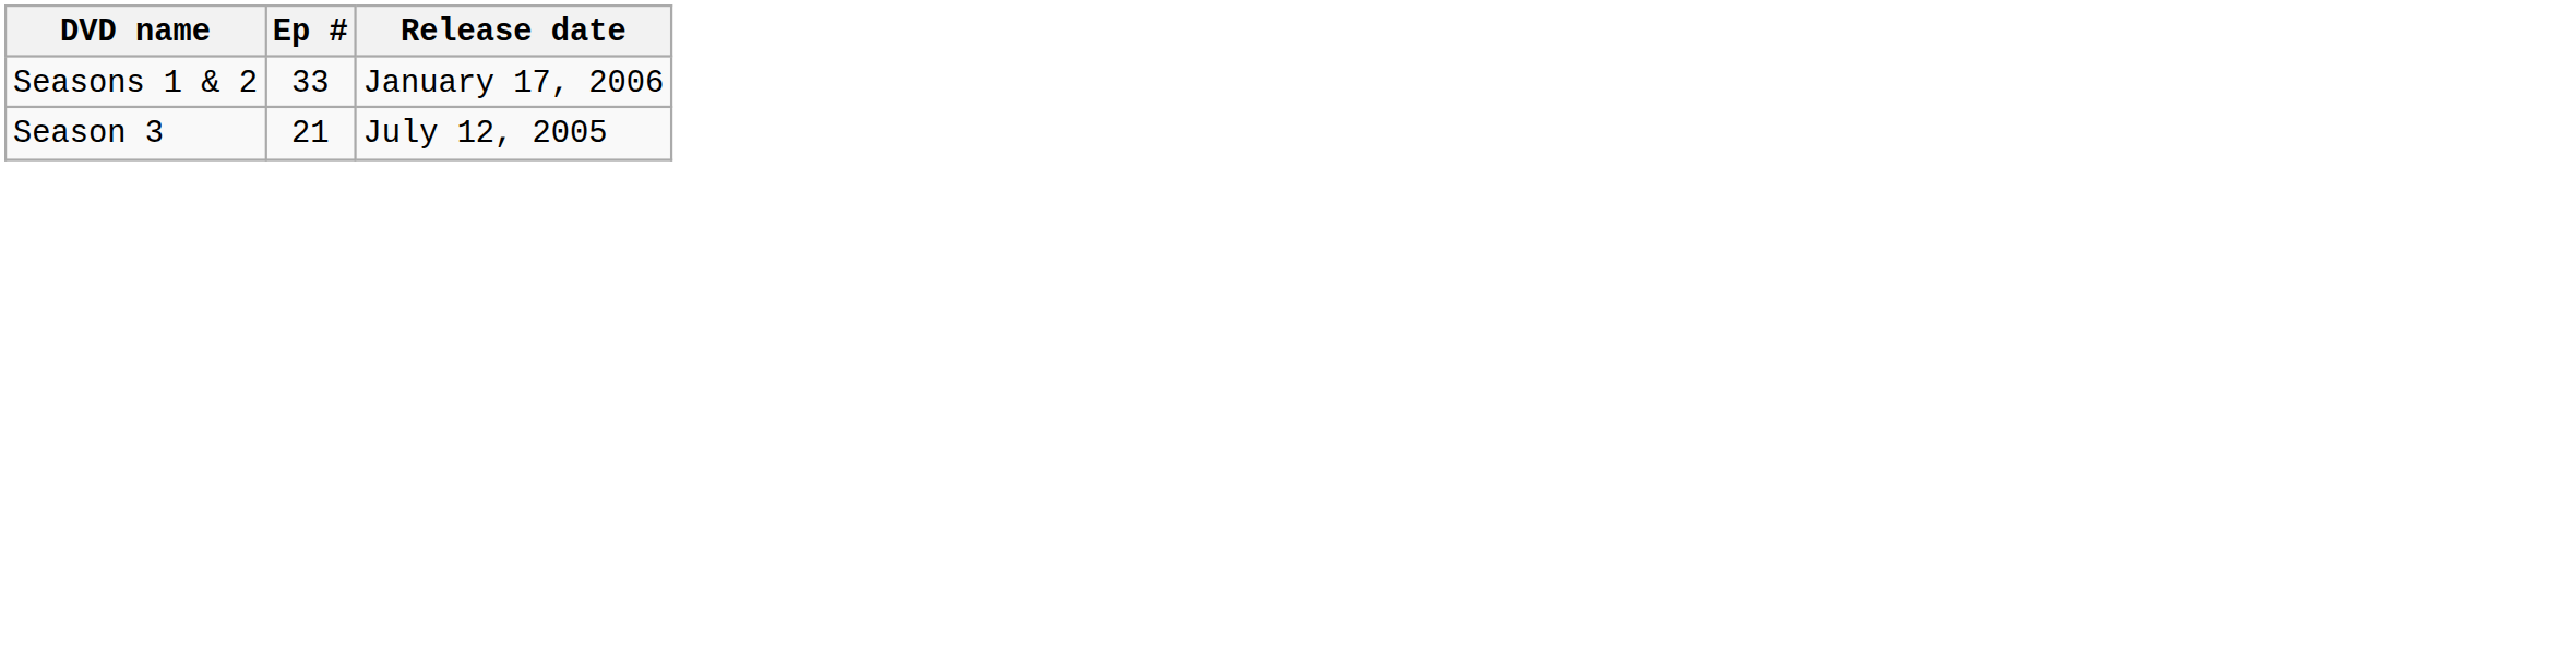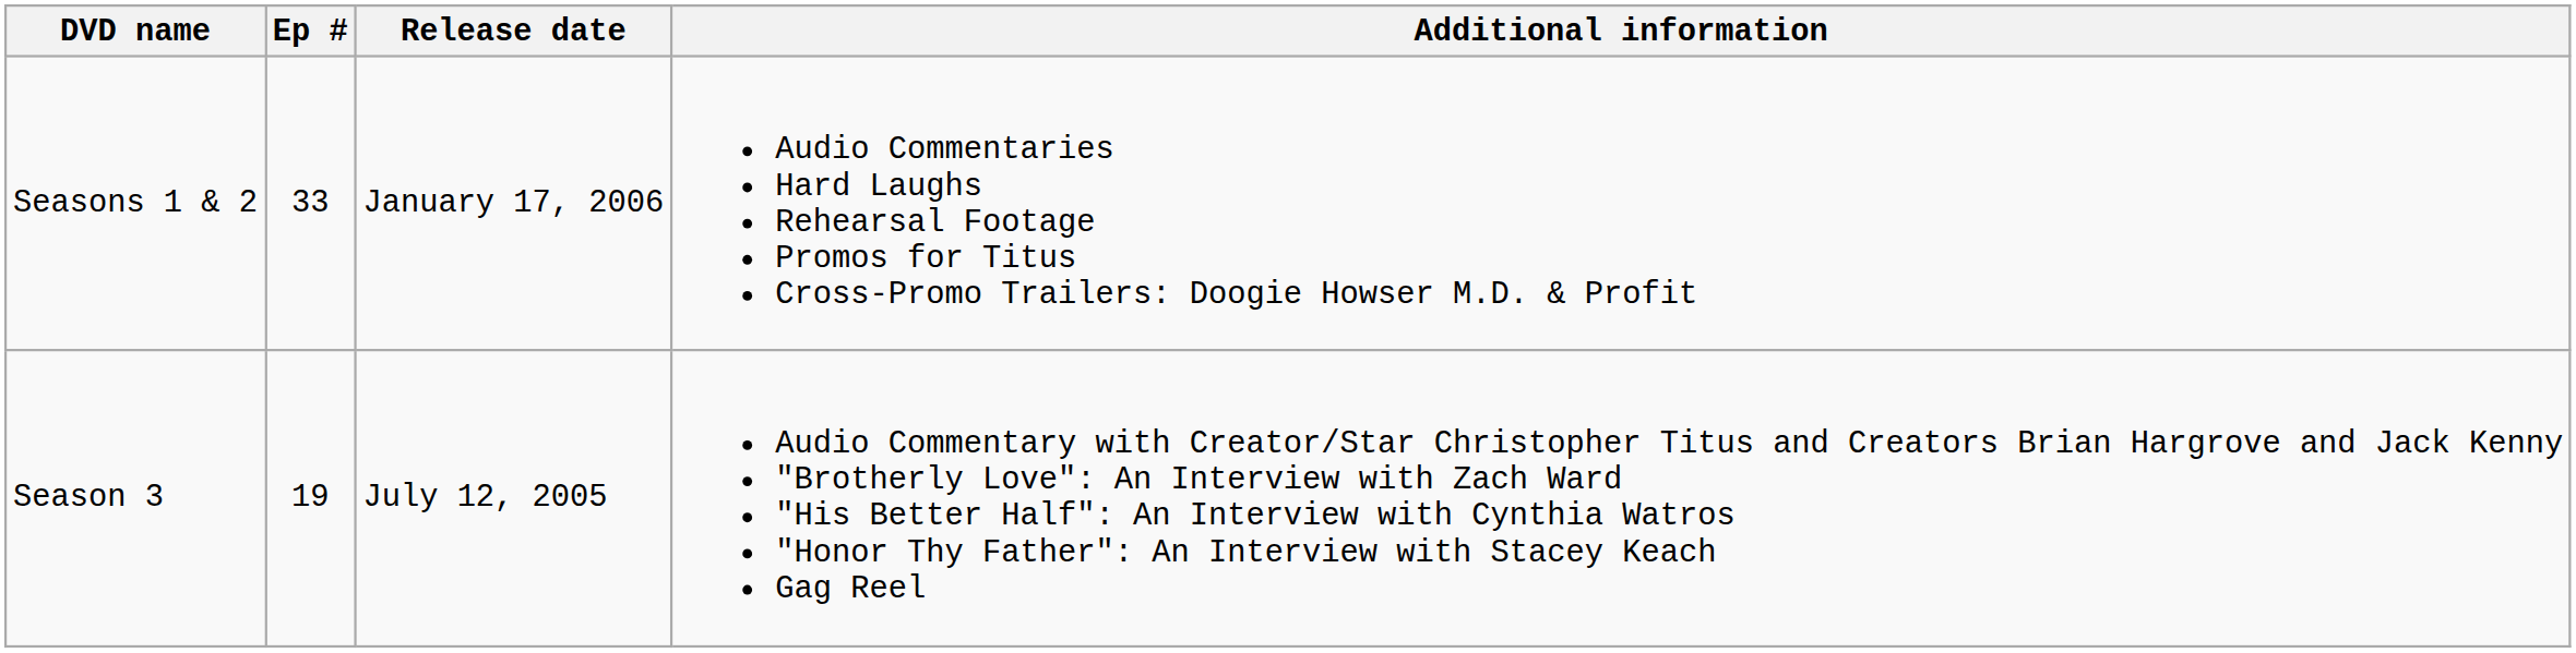+ column: Additional information | Audio Commentaries Hard Laughs Rehearsal Footage Promos for Titus Cross-Promo Trailers: Doogie Howser M.D. & Profit | Audio Commentary with Creator/Star Christopher Titus and Creators Brian Hargrove and Jack Kenny "Brotherly Love": An Interview with Zach Ward "His Better Half": An Interview with Cynthia Watros "Honor Thy Father": An Interview with Stacey Keach Gag Reel
Season 3 | Ep #: 21 -> 19
